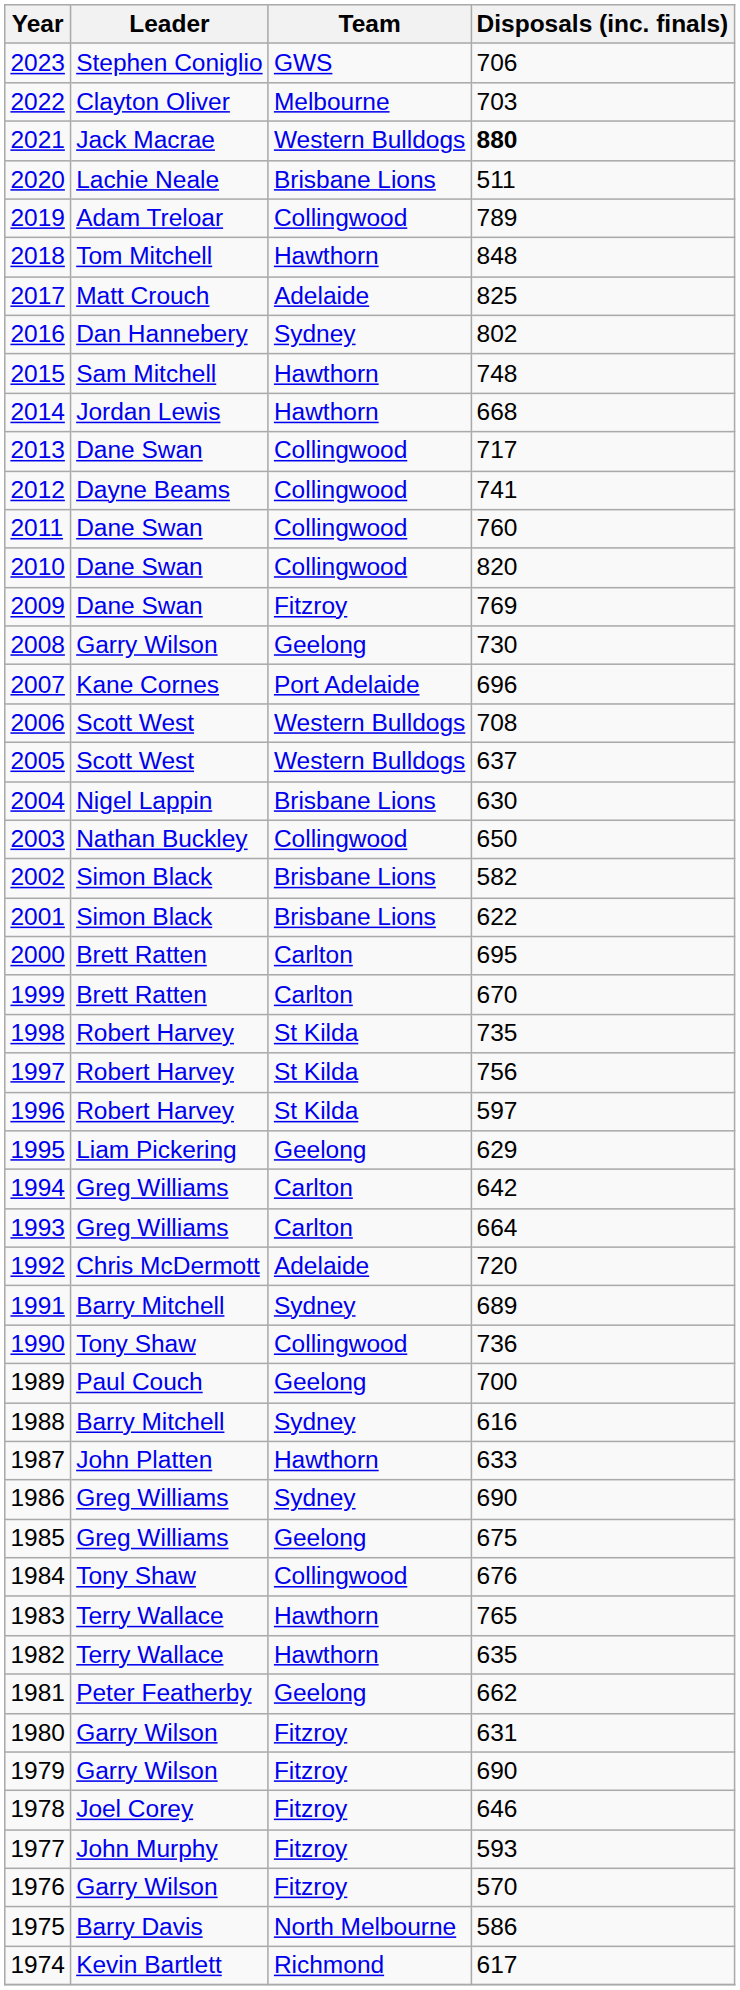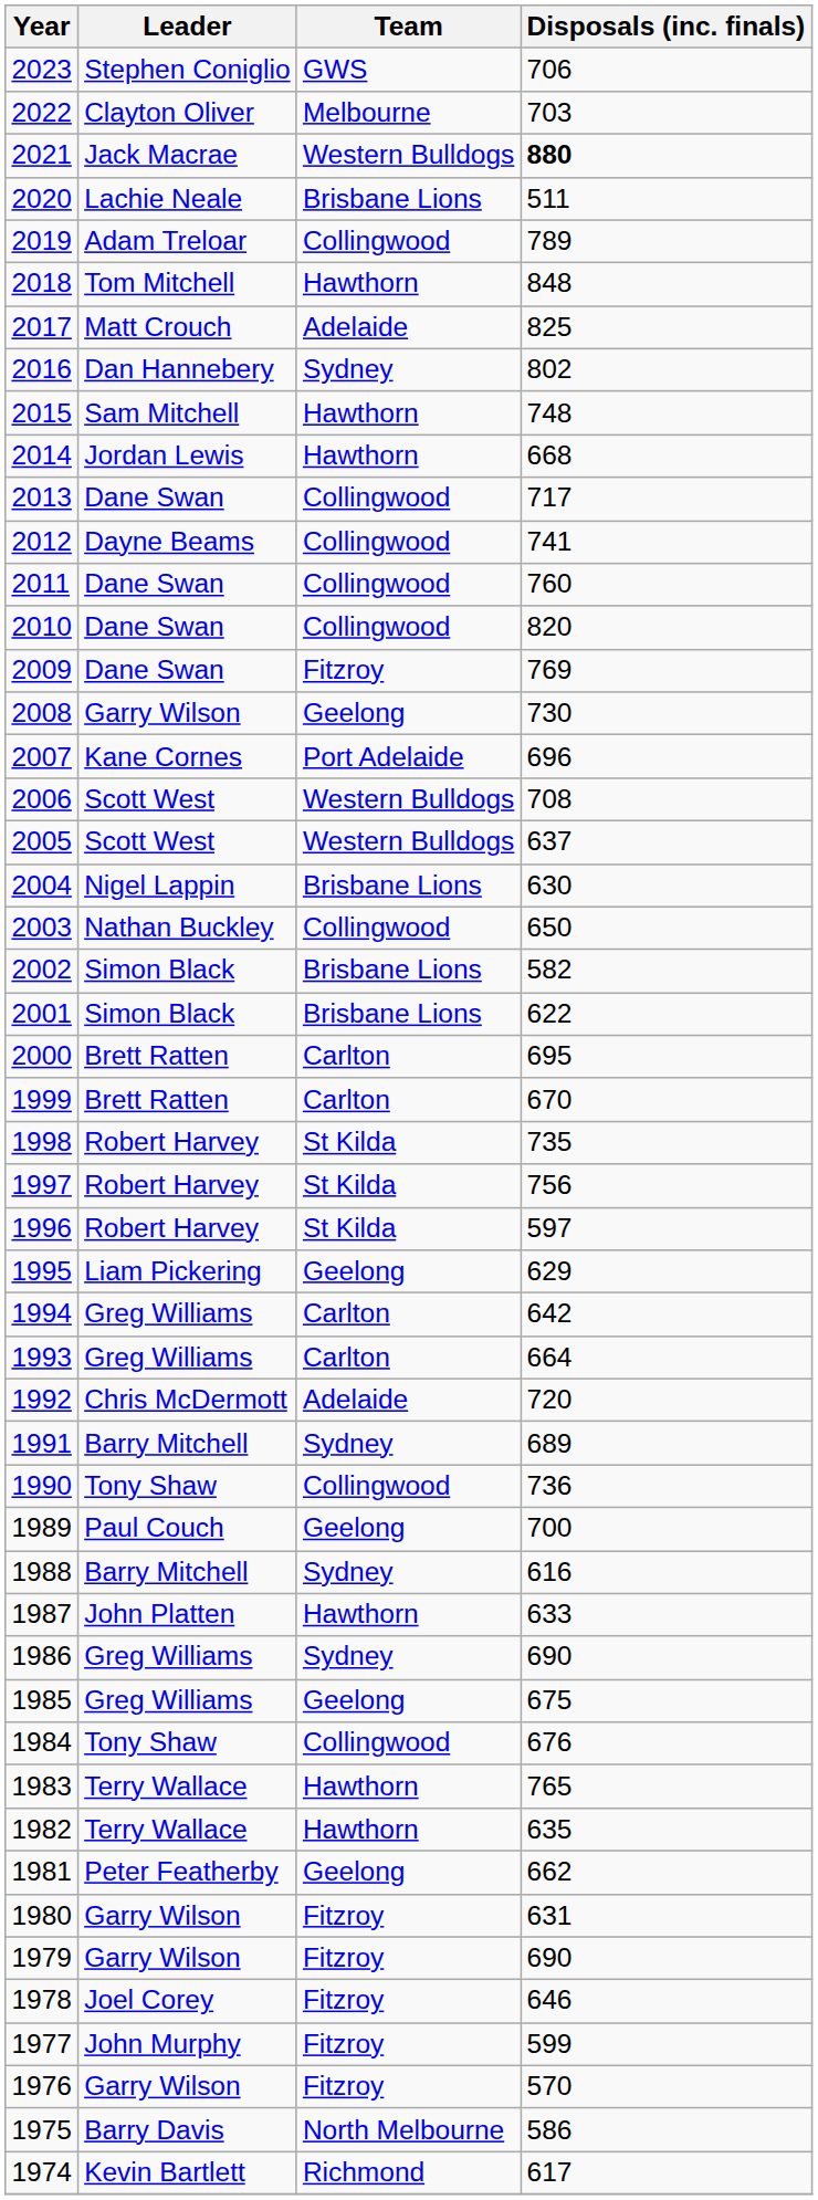1977 | Disposals (inc. finals): 593 -> 599
